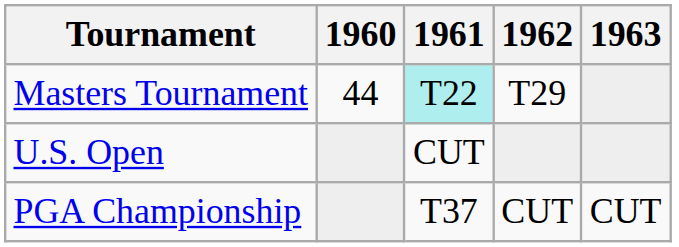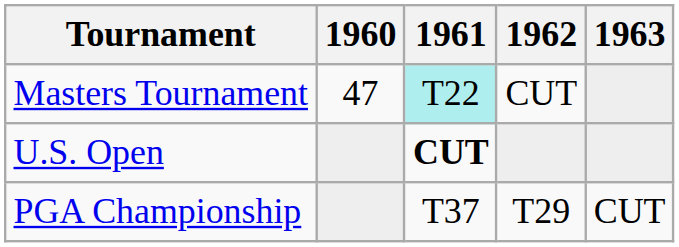Masters Tournament | 1960: 44 -> 47
Masters Tournament | 1962: T29 -> CUT
U.S. Open | 1961: normal -> bold
PGA Championship | 1962: CUT -> T29
